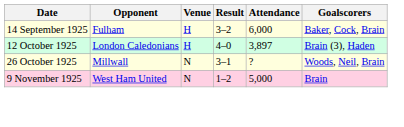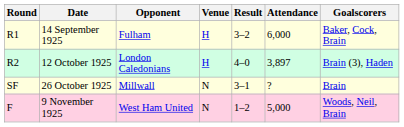+ column: Round | R1 | R2 | SF | F
26 October 1925 | Goalscorers: Woods, Neil, Brain -> Brain
9 November 1925 | Goalscorers: Brain -> Woods, Neil, Brain
